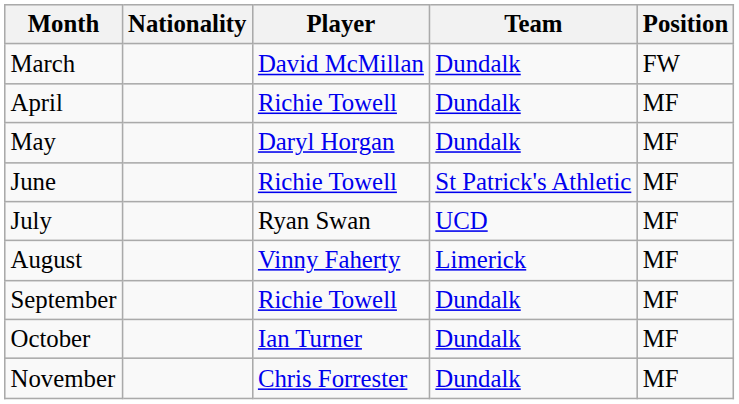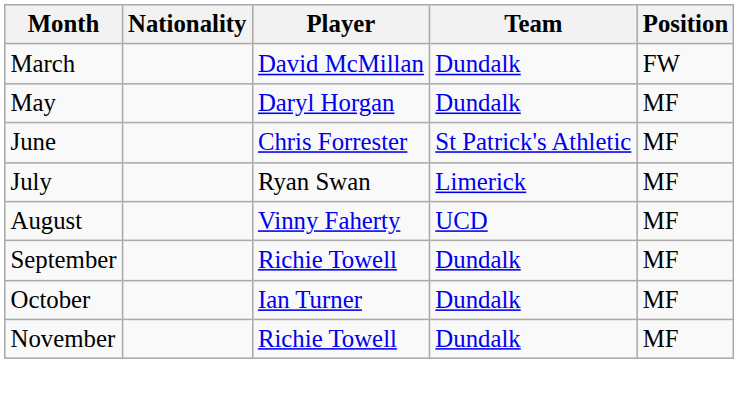- row: April | Richie Towell | Dundalk | MF
June | Player: Richie Towell -> Chris Forrester
July | Team: UCD -> Limerick
August | Team: Limerick -> UCD
November | Player: Chris Forrester -> Richie Towell
